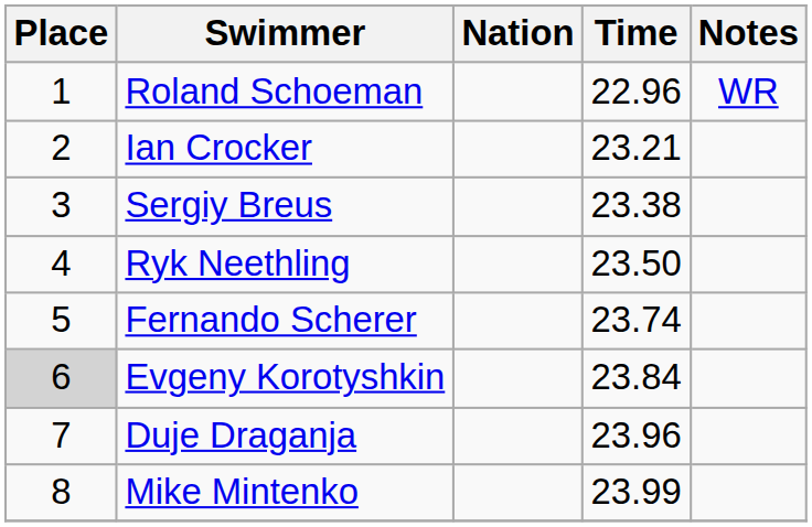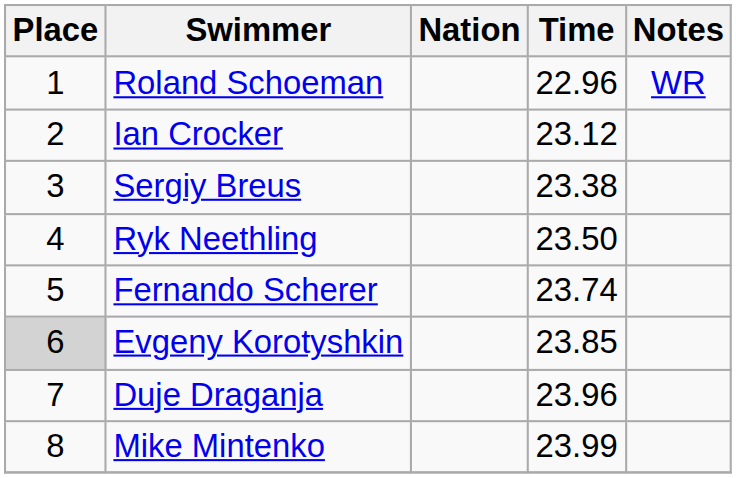Ian Crocker | Time: 23.21 -> 23.12
Evgeny Korotyshkin | Time: 23.84 -> 23.85
